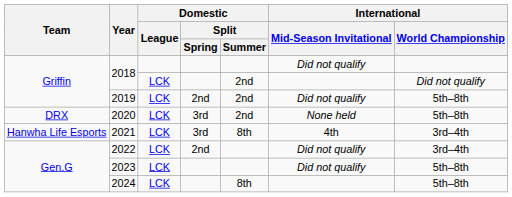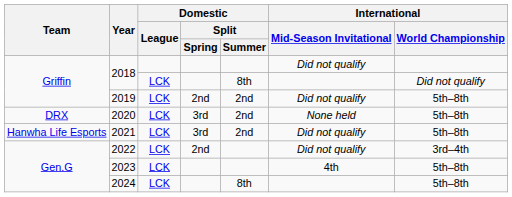2018 / LCK | Domestic / Split / Summer: 2nd -> 8th
2021 | Domestic / Split / Summer: 8th -> 2nd
2021 | International / Mid-Season Invitational: 4th -> Did not qualify
2021 | International / World Championship: 3rd–4th -> 5th–8th
2023 | International / Mid-Season Invitational: Did not qualify -> 4th
